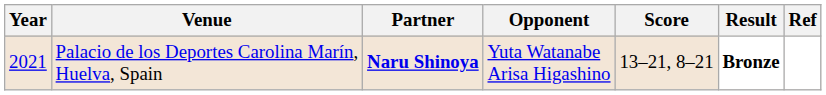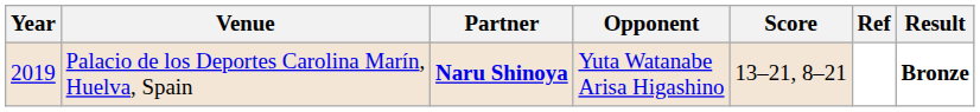columns swapped: Result <-> Ref
Palacio de los Deportes Carolina Marín, Huelva, Spain | Year: 2021 -> 2019
